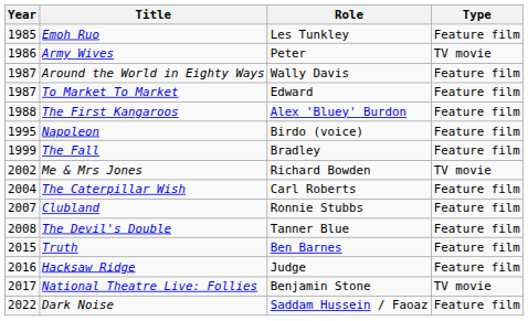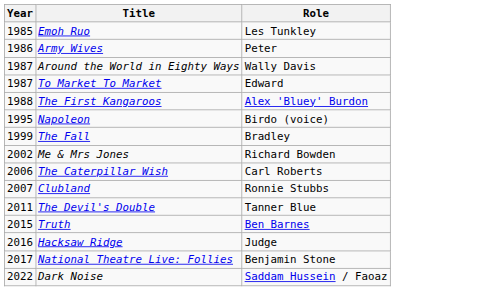- column: Type | Feature film | TV movie | Feature film | Feature film | Feature film | Feature film | Feature film | TV movie | Feature film | Feature film | Feature film | Feature film | Feature film | TV movie | Feature film
The Caterpillar Wish | Year: 2004 -> 2006
The Devil's Double | Year: 2008 -> 2011
